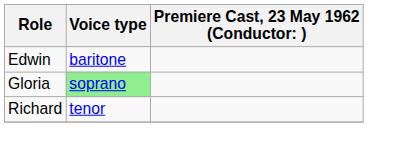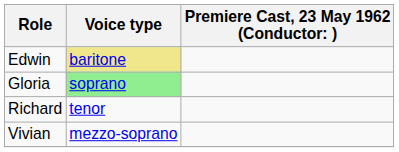Edwin | Voice type: no background -> khaki background
+ row: Vivian | mezzo-soprano
